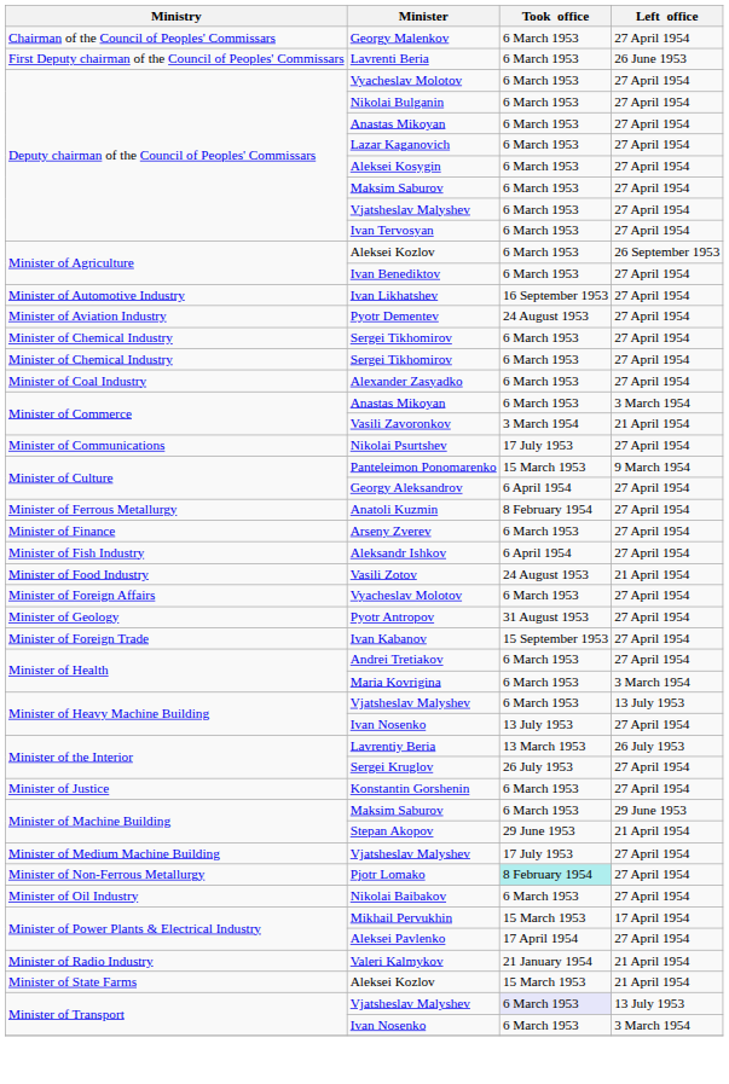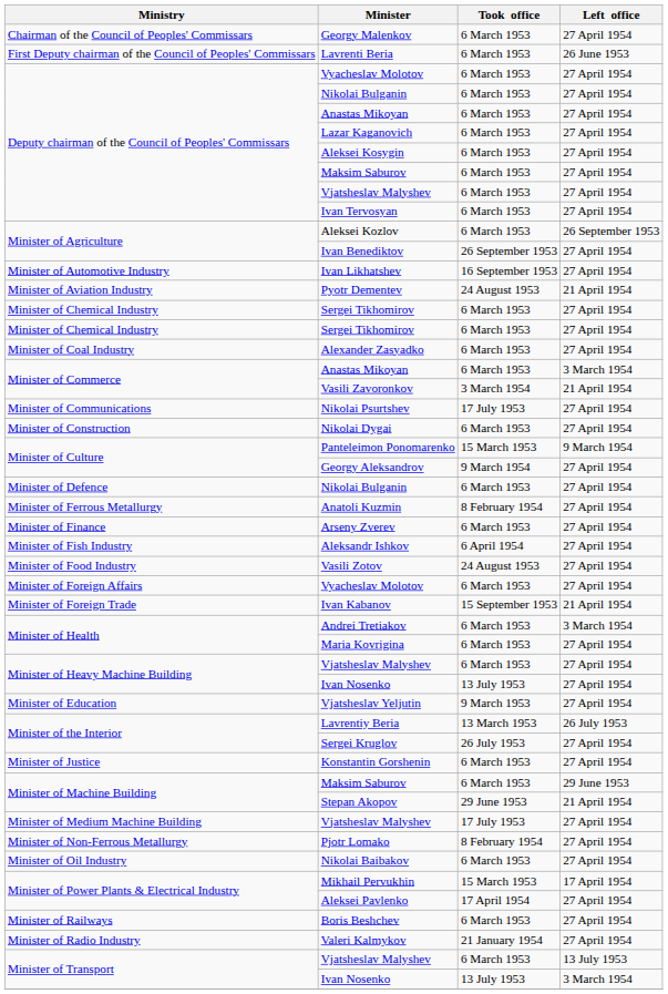Ivan Benediktov | Took office: 6 March 1953 -> 26 September 1953
Pyotr Dementev | Left office: 27 April 1954 -> 21 April 1954
+ row: Minister of Construction | Nikolai Dygai | 6 March 1953 | 27 April 1954
Georgy Aleksandrov | Took office: 6 April 1954 -> 9 March 1954
+ row: Minister of Defence | Nikolai Bulganin | 6 March 1953 | 27 April 1954
Vasili Zotov | Left office: 21 April 1954 -> 27 April 1954
- row: Minister of Geology | Pyotr Antropov | 31 August 1953 | 27 April 1954
Ivan Kabanov | Left office: 27 April 1954 -> 21 April 1954
Andrei Tretiakov | Left office: 27 April 1954 -> 3 March 1954
Maria Kovrigina | Left office: 3 March 1954 -> 27 April 1954
Minister of Heavy Machine Building / Vjatsheslav Malyshev | Left office: 13 July 1953 -> 27 April 1954
+ row: Minister of Education | Vjatsheslav Yeljutin | 9 March 1953 | 27 April 1954
Pjotr Lomako | Took office: paleturquoise background -> no background
+ row: Minister of Railways | Boris Beshchev | 6 March 1953 | 27 April 1954
Valeri Kalmykov | Left office: 21 April 1954 -> 27 April 1954
- row: Minister of State Farms | Aleksei Kozlov | 15 March 1953 | 21 April 1954
Minister of Transport / Vjatsheslav Malyshev | Took office: lavender background -> no background
Minister of Transport / Ivan Nosenko | Took office: 6 March 1953 -> 13 July 1953
